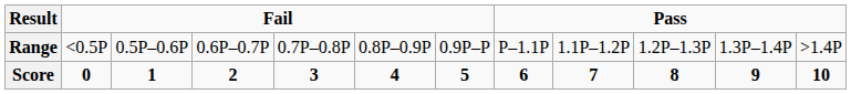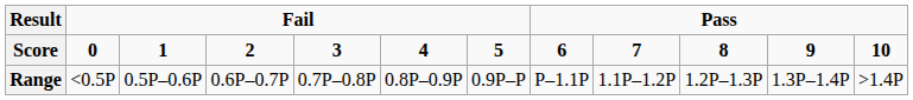rows swapped: Score <-> Range
